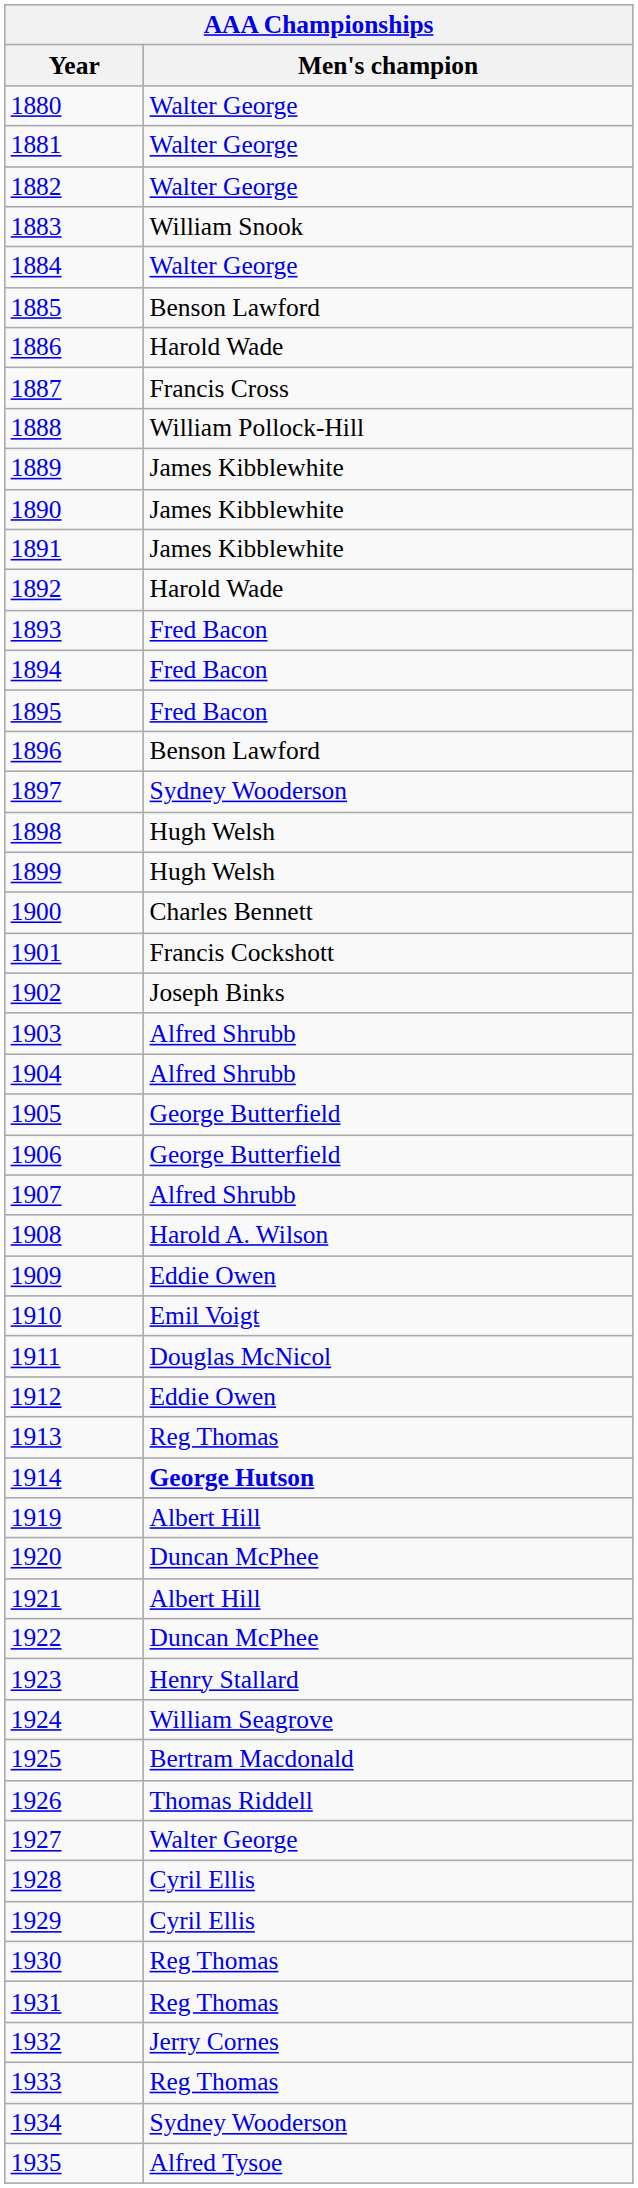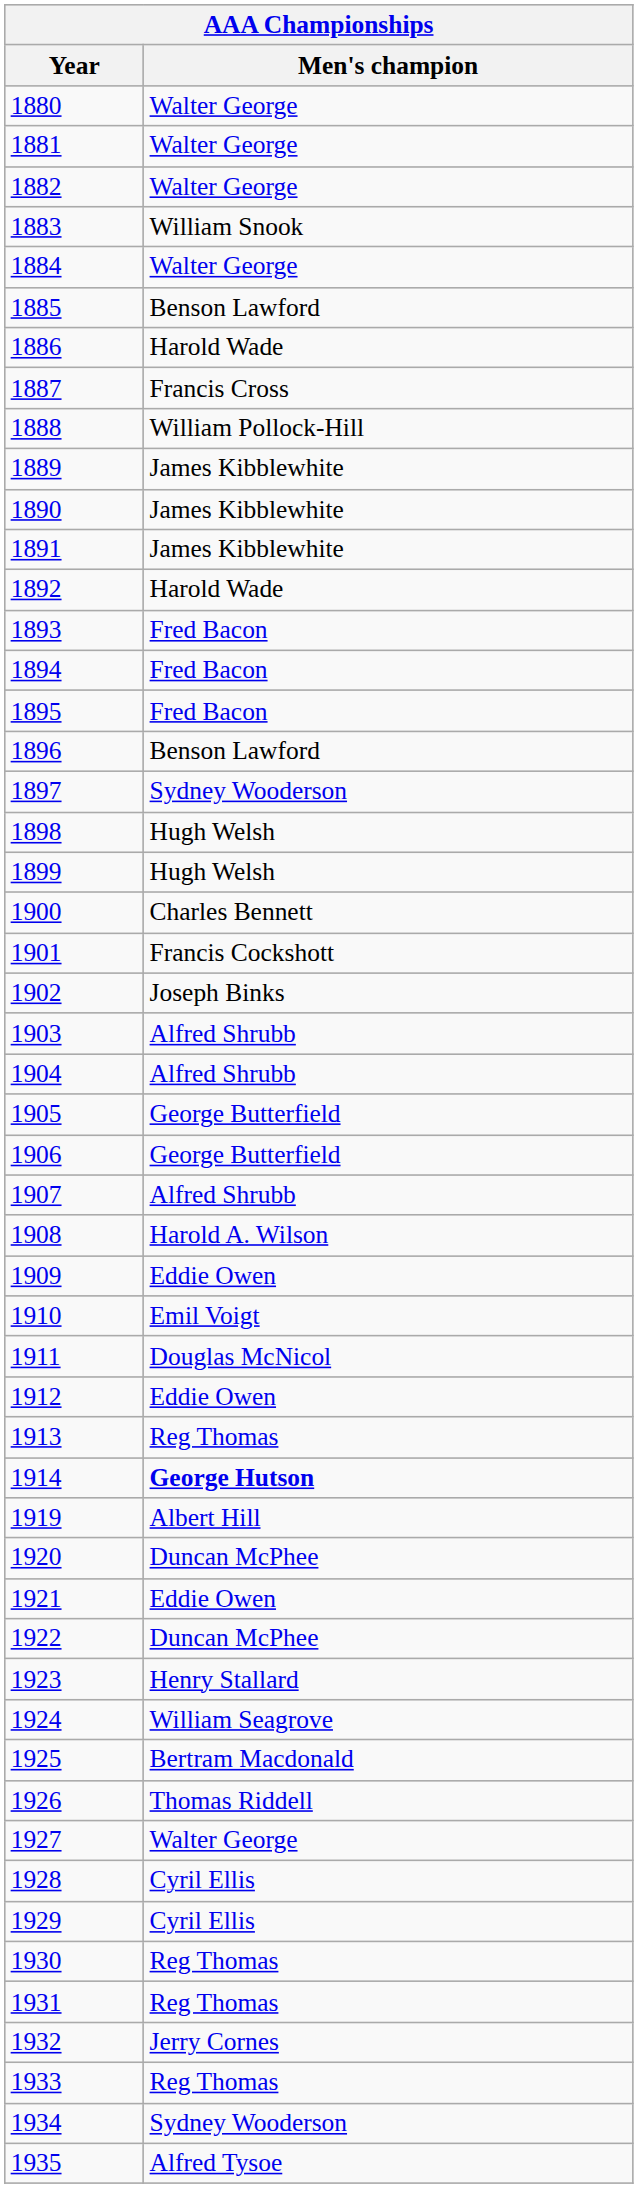1921 | Men's champion: Albert Hill -> Eddie Owen
